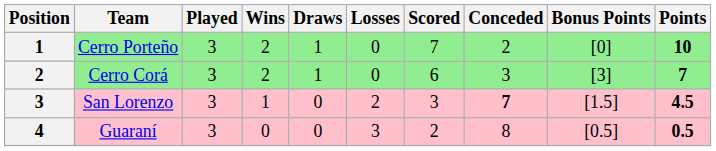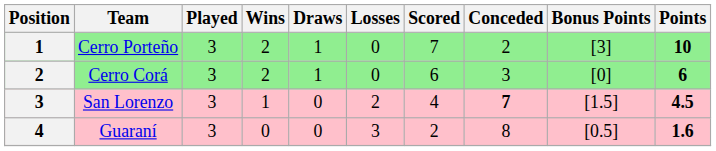Cerro Porteño | Bonus Points: [0] -> [3]
Cerro Corá | Bonus Points: [3] -> [0]
Cerro Corá | Points: 7 -> 6
San Lorenzo | Scored: 3 -> 4
Guaraní | Points: 0.5 -> 1.6
